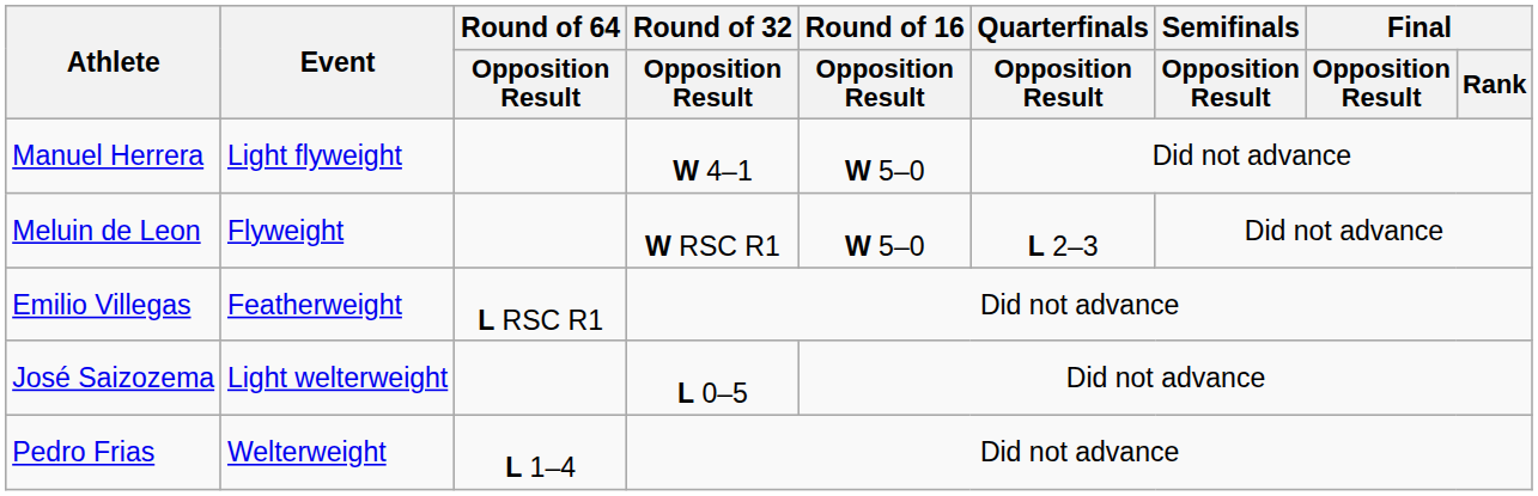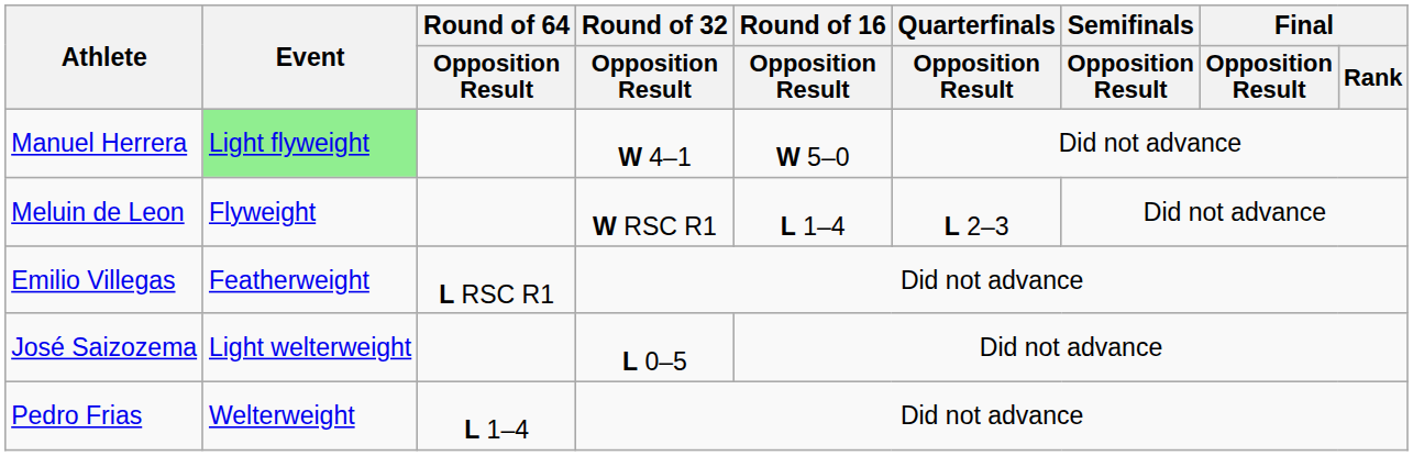Manuel Herrera | Event: no background -> lightgreen background
Meluin de Leon | Round of 16 / Opposition Result: W 5–0 -> L 1–4
